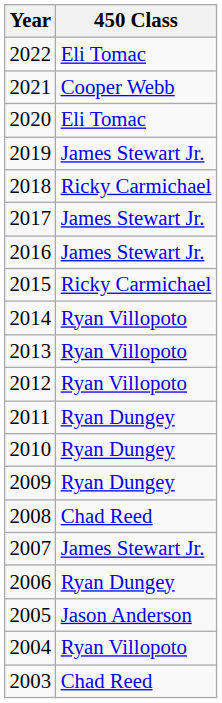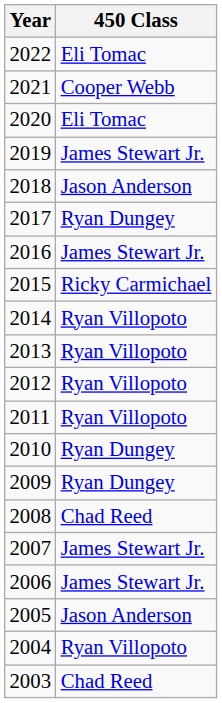2018 | 450 Class: Ricky Carmichael -> Jason Anderson
2017 | 450 Class: James Stewart Jr. -> Ryan Dungey
2011 | 450 Class: Ryan Dungey -> Ryan Villopoto
2006 | 450 Class: Ryan Dungey -> James Stewart Jr.
